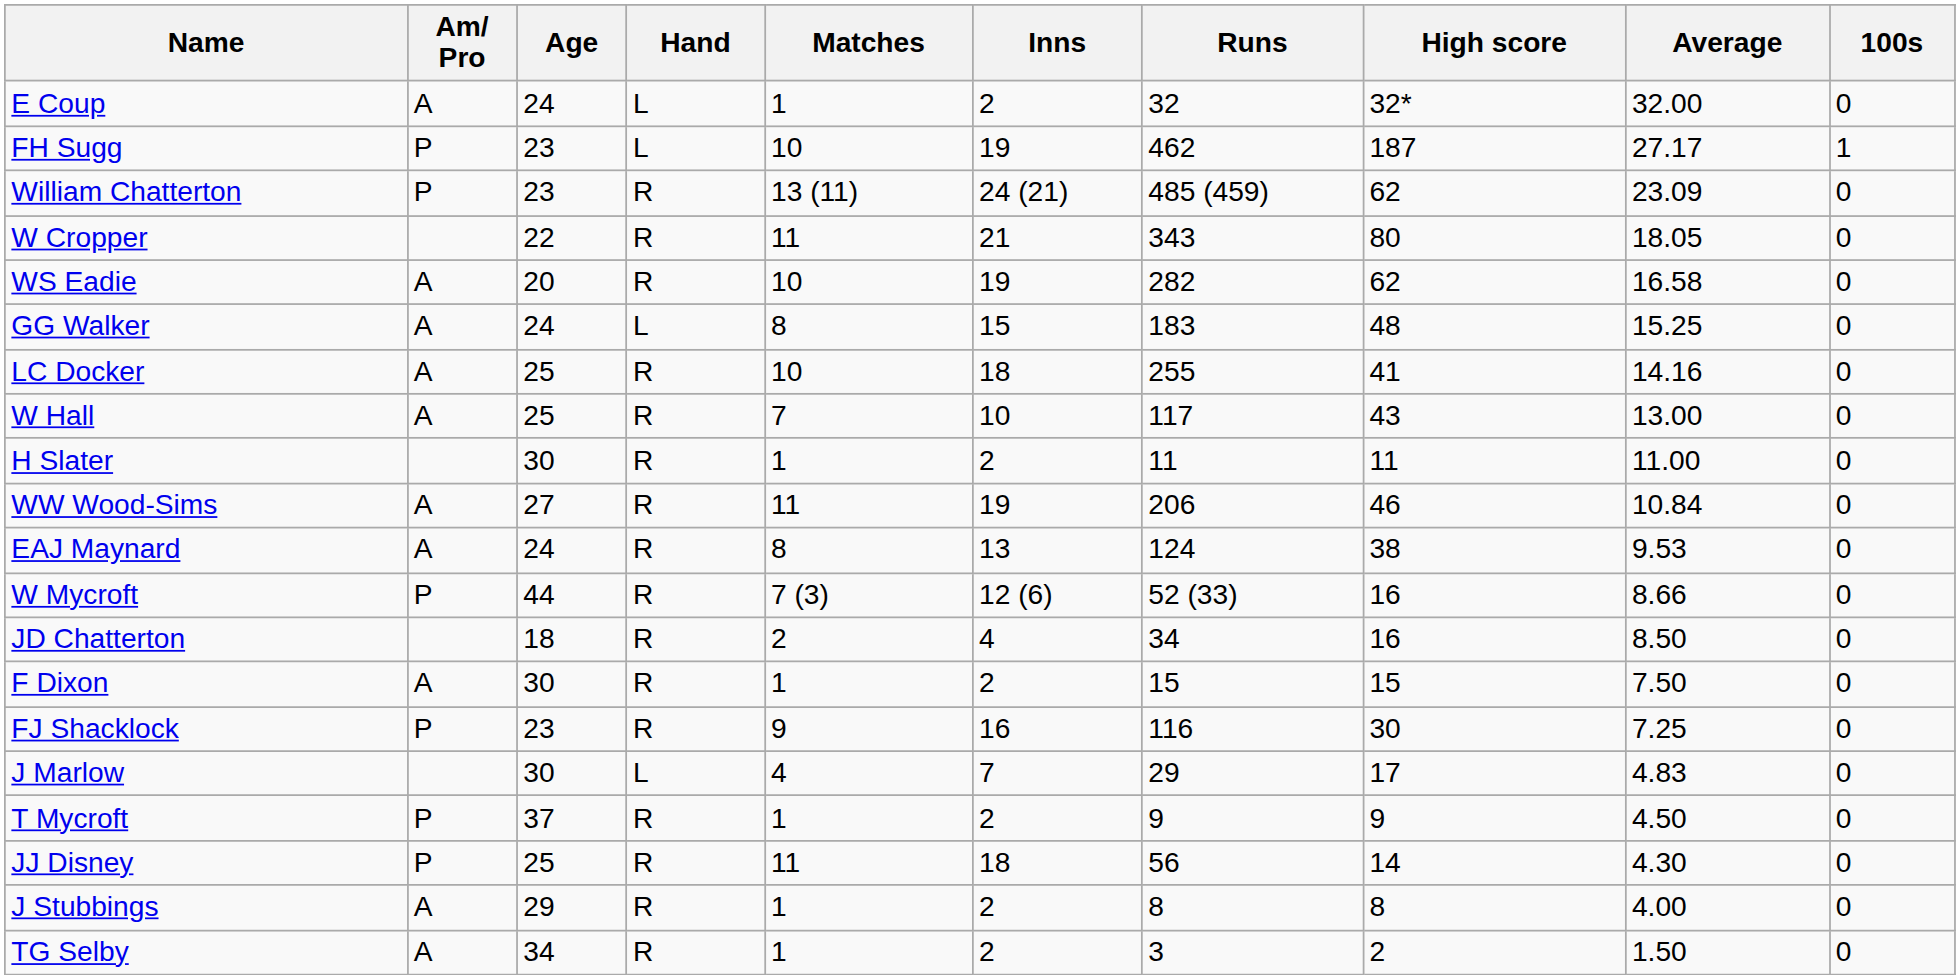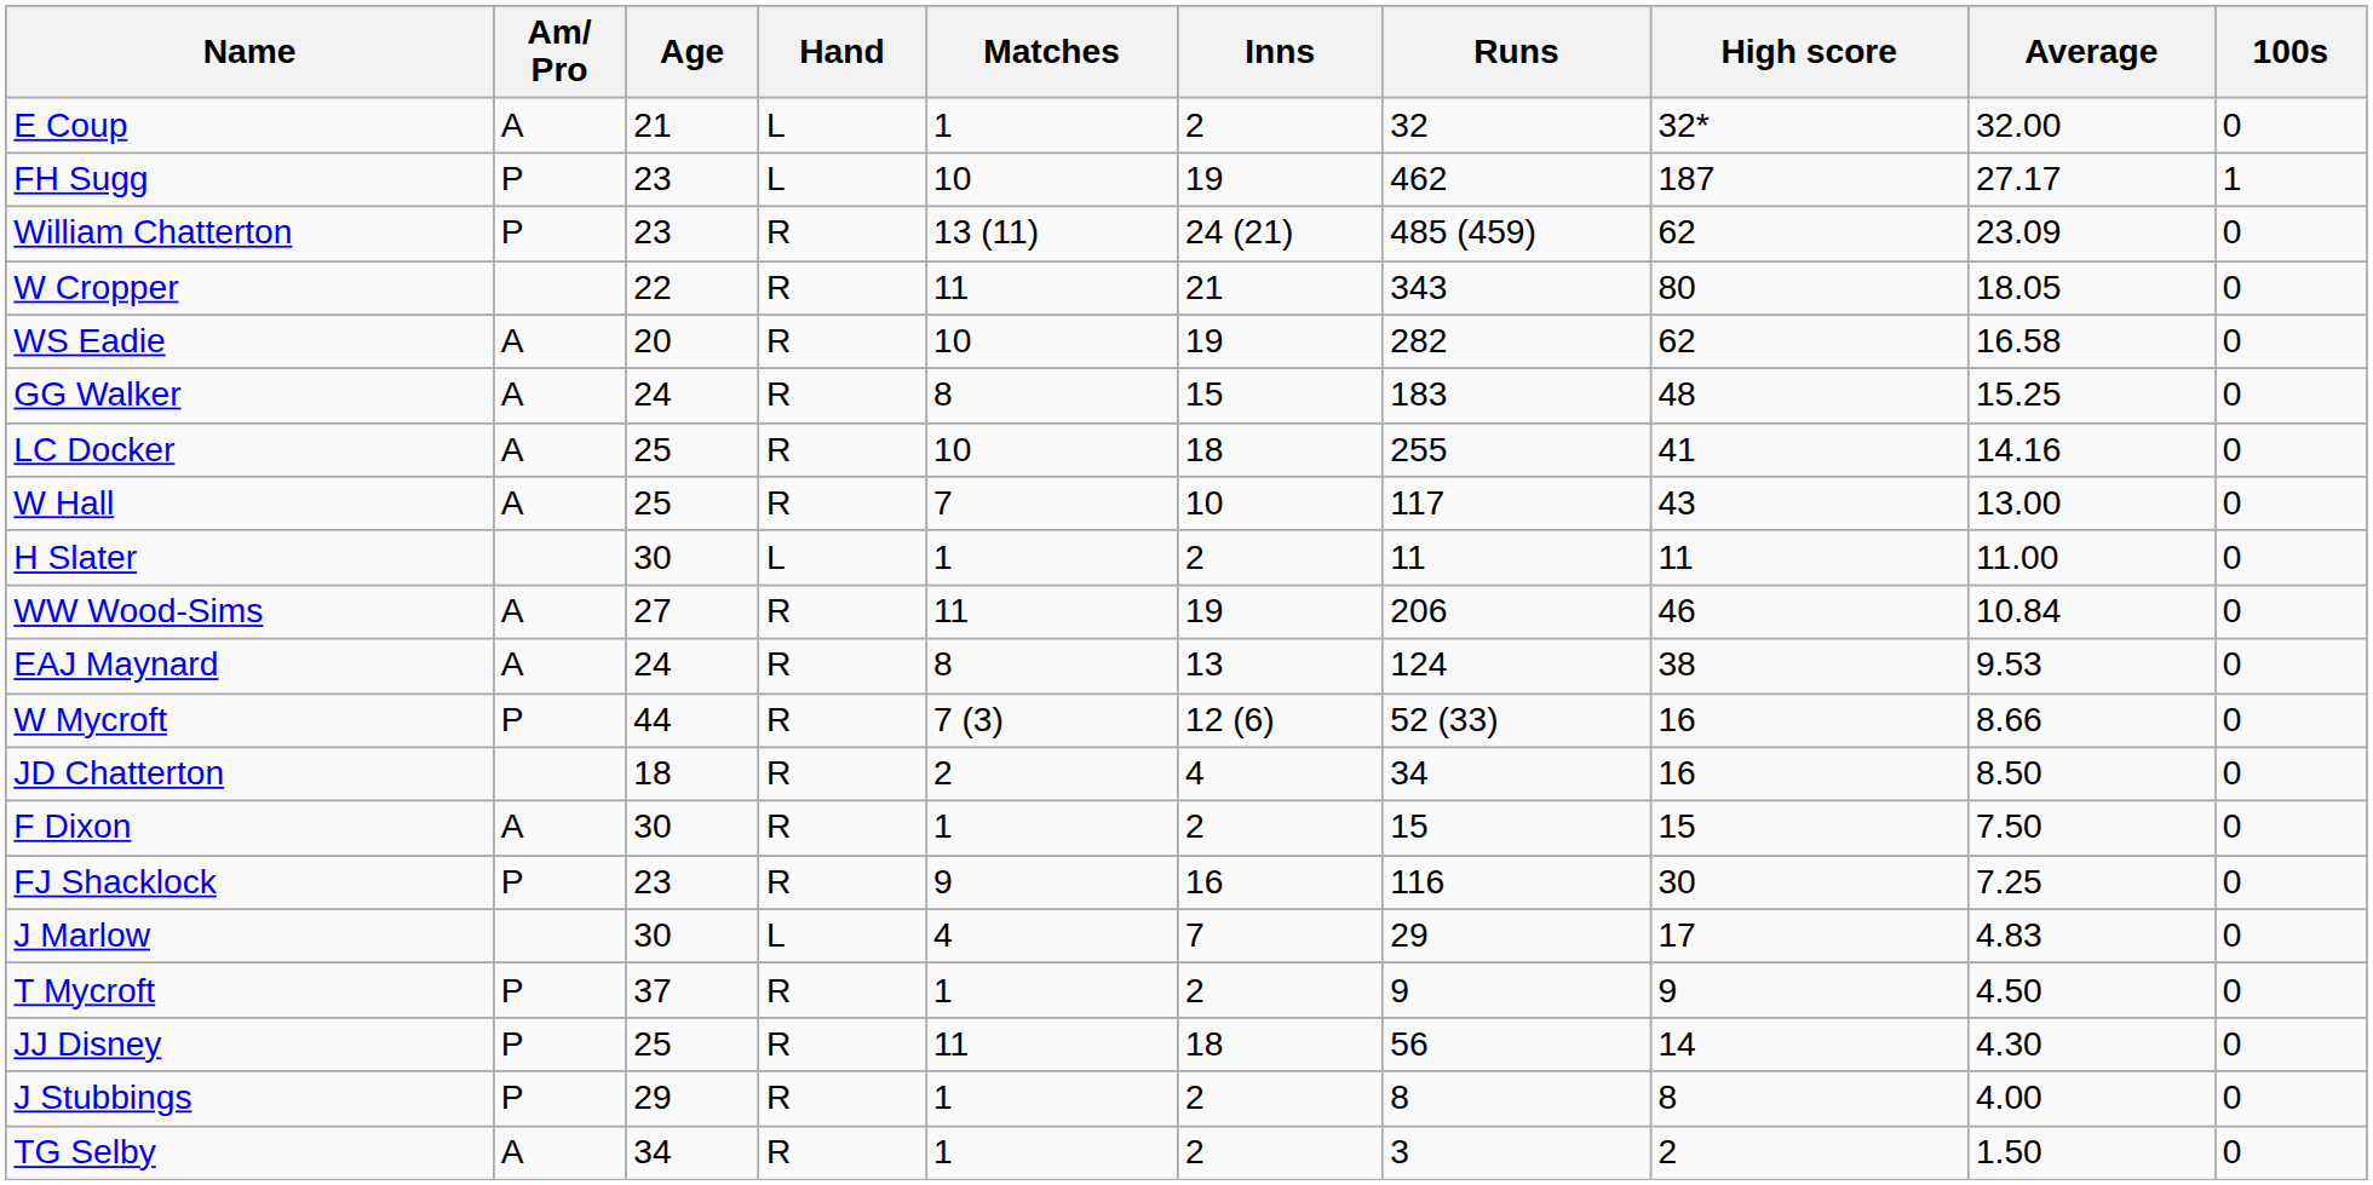E Coup | Age: 24 -> 21
GG Walker | Hand: L -> R
H Slater | Hand: R -> L
J Stubbings | Am/ Pro: A -> P
